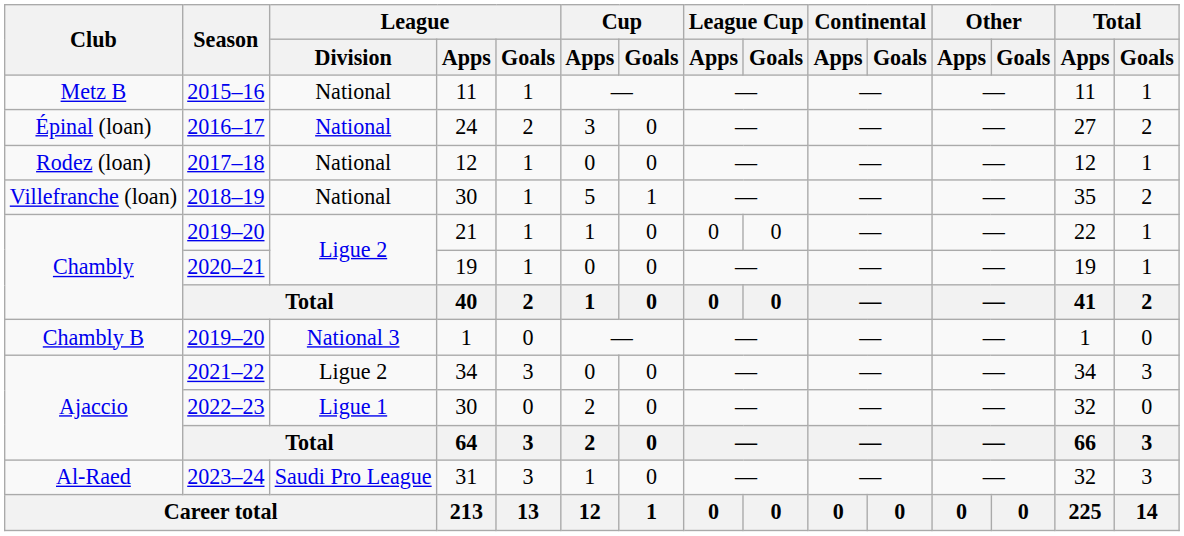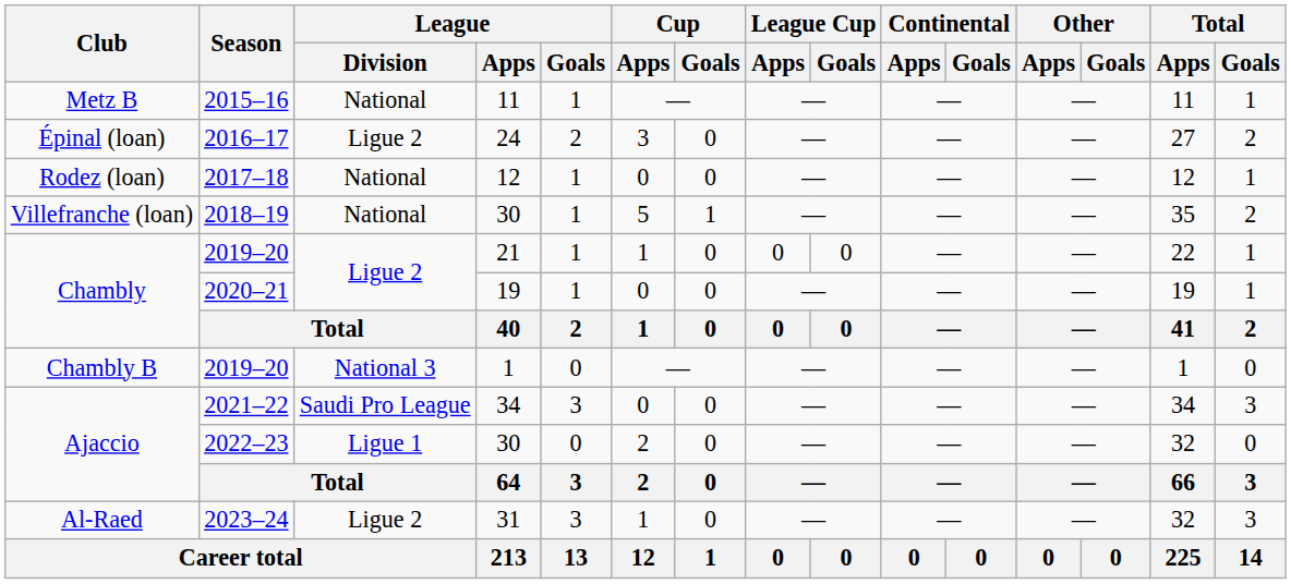2016–17 | League / Division: National -> Ligue 2
2021–22 | League / Division: Ligue 2 -> Saudi Pro League
2023–24 | League / Division: Saudi Pro League -> Ligue 2
